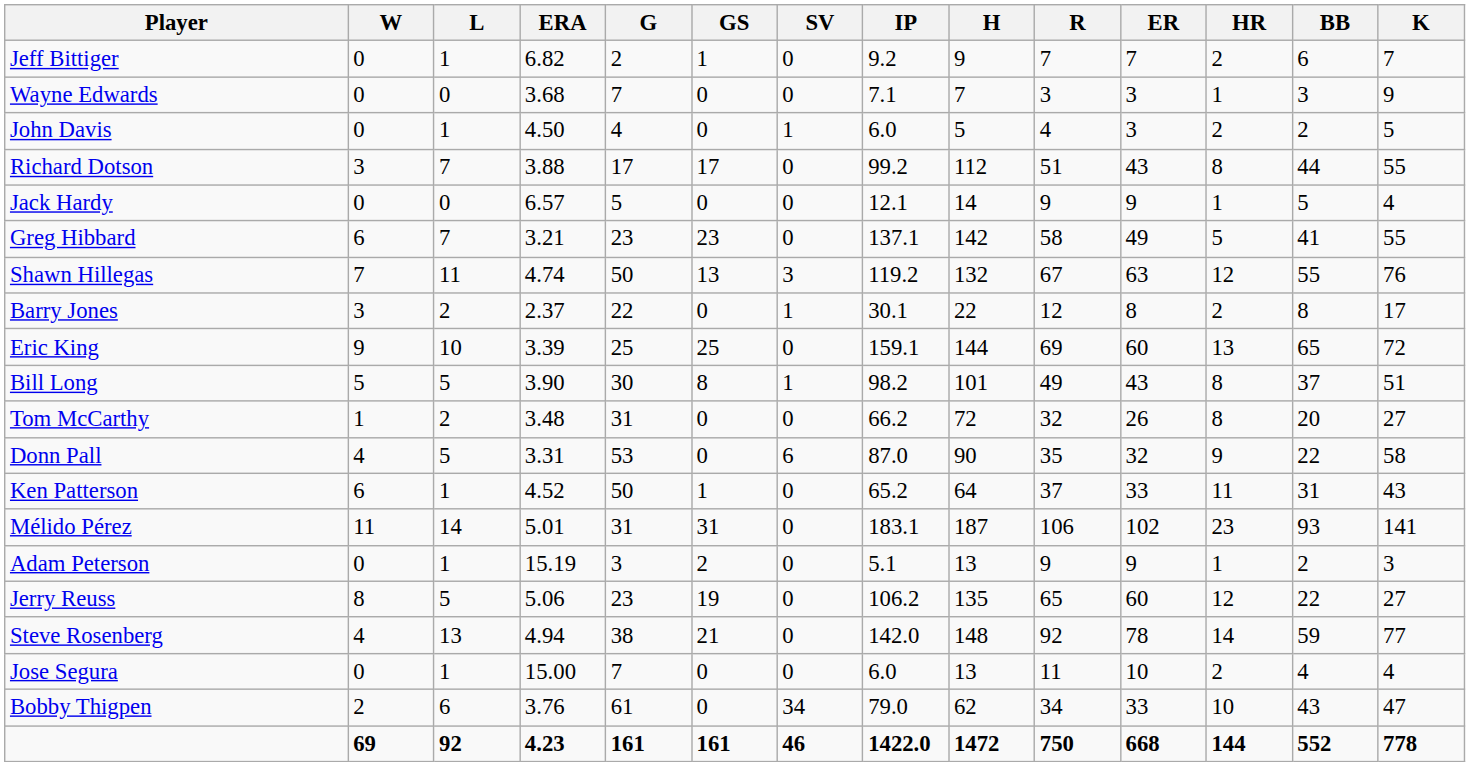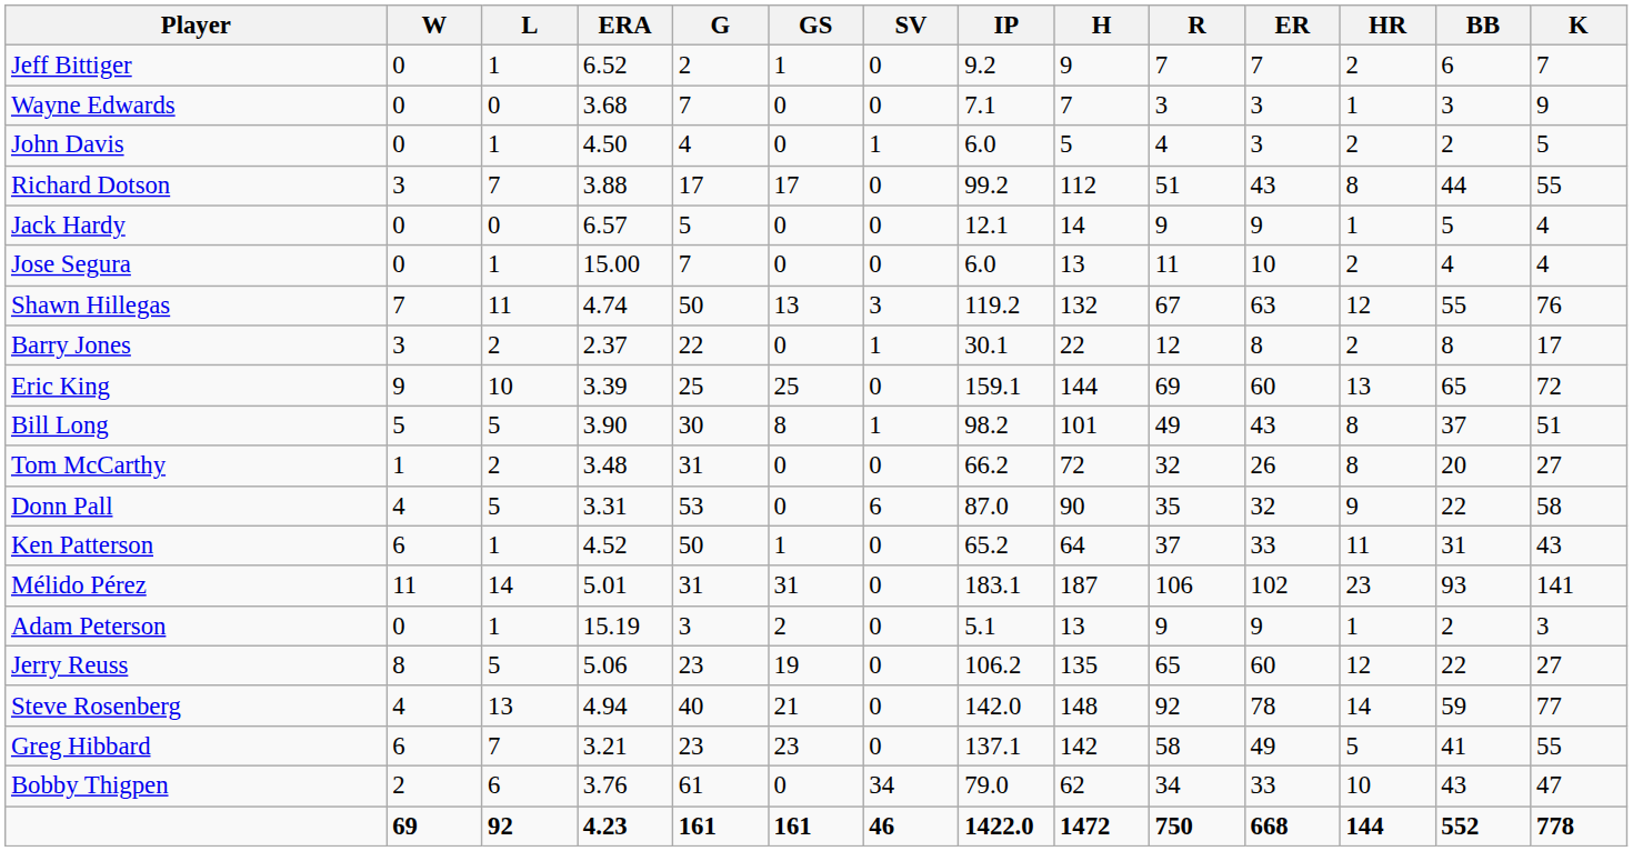Jeff Bittiger | ERA: 6.82 -> 6.52
rows swapped: Greg Hibbard <-> Jose Segura
Steve Rosenberg | G: 38 -> 40
